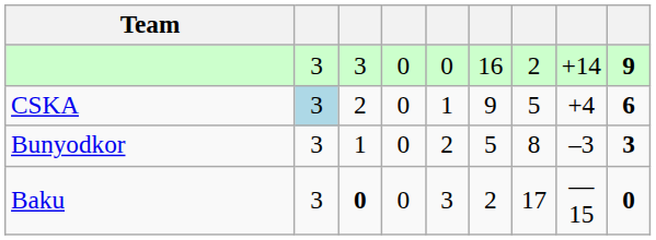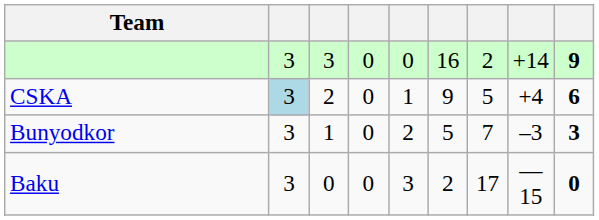Bunyodkor | column 7: 8 -> 7
Baku | column 3: bold -> normal
